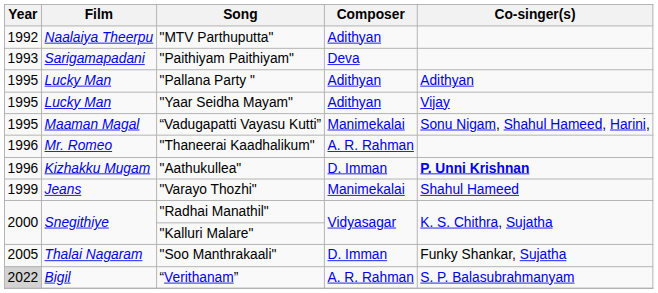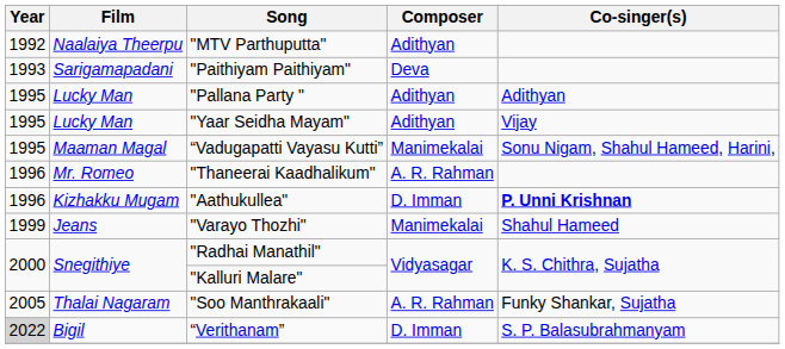"Soo Manthrakaali" | Composer: D. Imman -> A. R. Rahman
“Verithanam” | Composer: A. R. Rahman -> D. Imman
